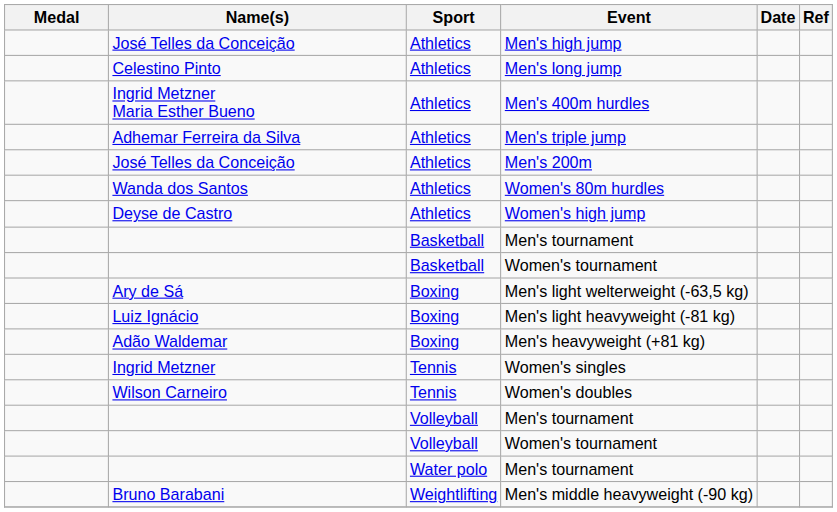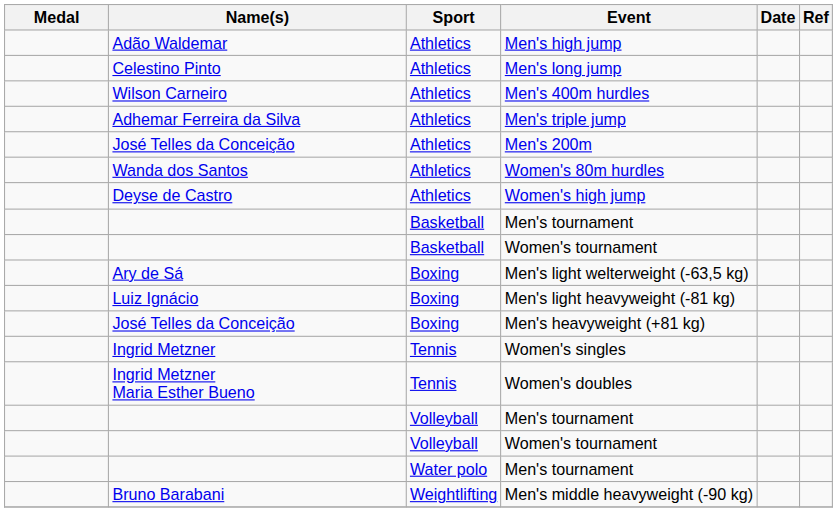Men's high jump | Name(s): José Telles da Conceição -> Adão Waldemar
Men's 400m hurdles | Name(s): Ingrid Metzner Maria Esther Bueno -> Wilson Carneiro
Men's heavyweight (+81 kg) | Name(s): Adão Waldemar -> José Telles da Conceição
Women's doubles | Name(s): Wilson Carneiro -> Ingrid Metzner Maria Esther Bueno
